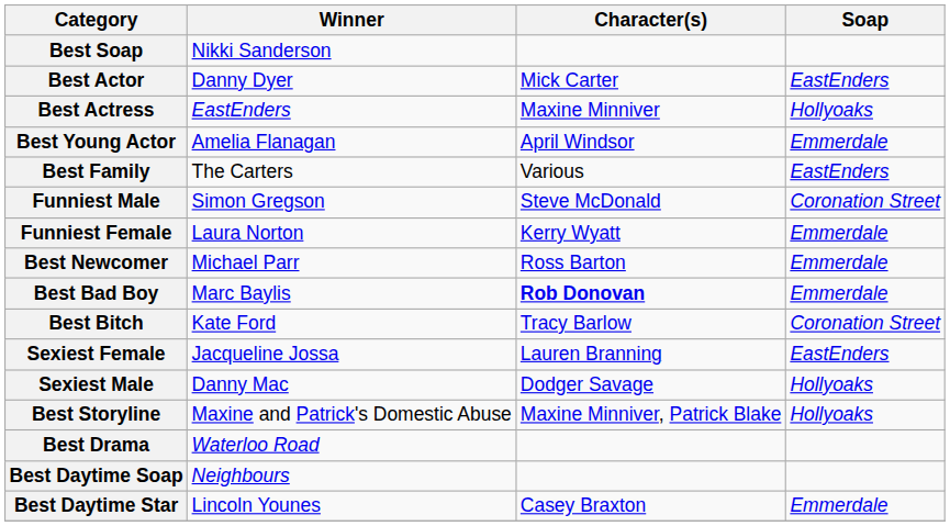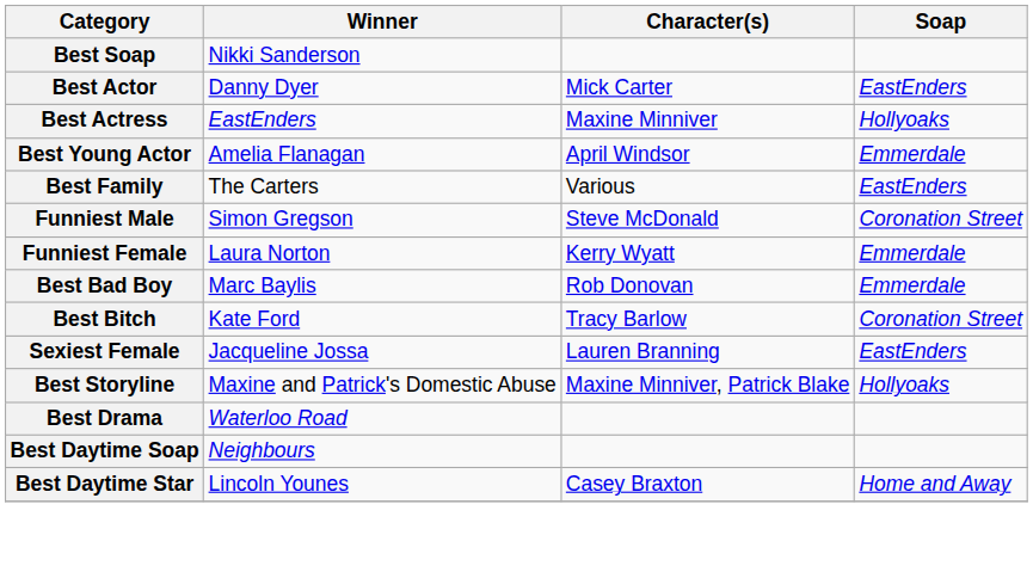- row: Best Newcomer | Michael Parr | Ross Barton | Emmerdale
Best Bad Boy | Character(s): bold -> normal
- row: Sexiest Male | Danny Mac | Dodger Savage | Hollyoaks
Best Daytime Star | Soap: Emmerdale -> Home and Away
